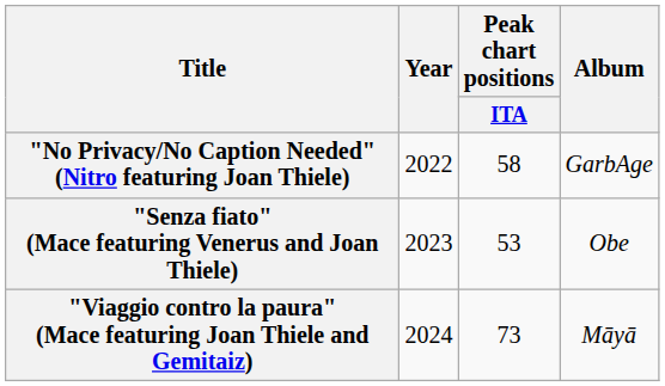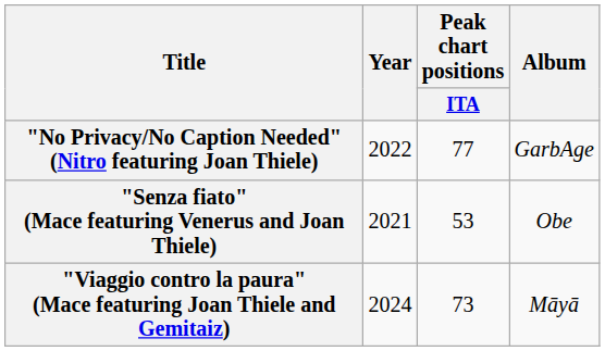"No Privacy/No Caption Needed" (Nitro featuring Joan Thiele) | Peak chart positions / ITA: 58 -> 77
"Senza fiato" (Mace featuring Venerus and Joan Thiele) | Year: 2023 -> 2021
